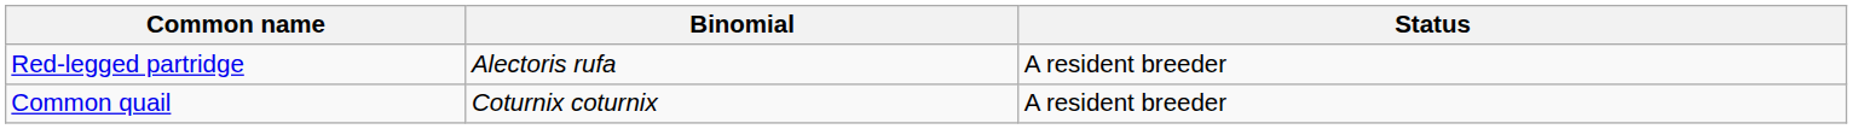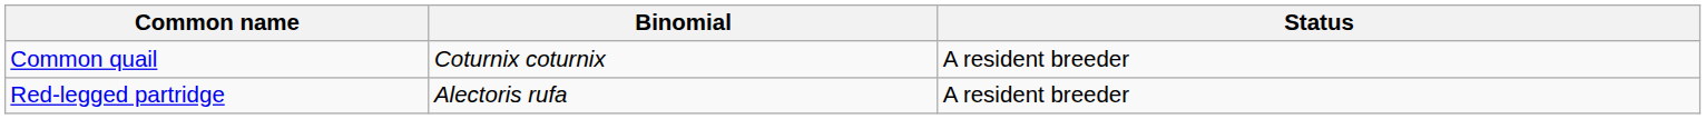rows swapped: Red-legged partridge <-> Common quail
